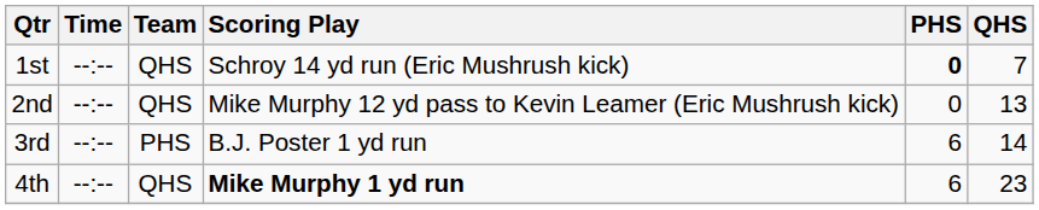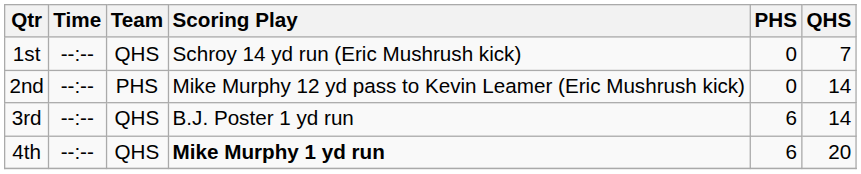1st | PHS: bold -> normal
2nd | Team: QHS -> PHS
2nd | QHS: 13 -> 14
3rd | Team: PHS -> QHS
4th | QHS: 23 -> 20
